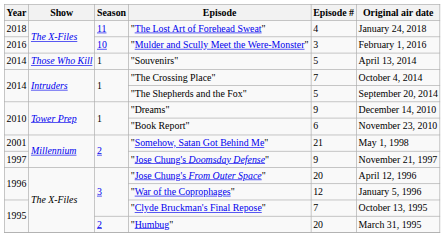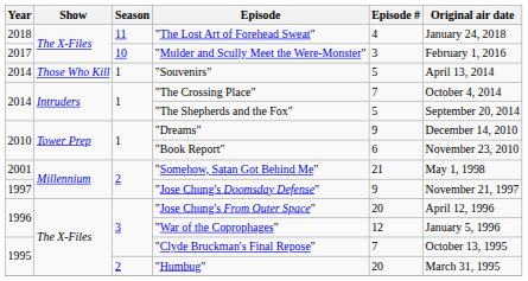"Mulder and Scully Meet the Were-Monster" | Year: 2016 -> 2017
